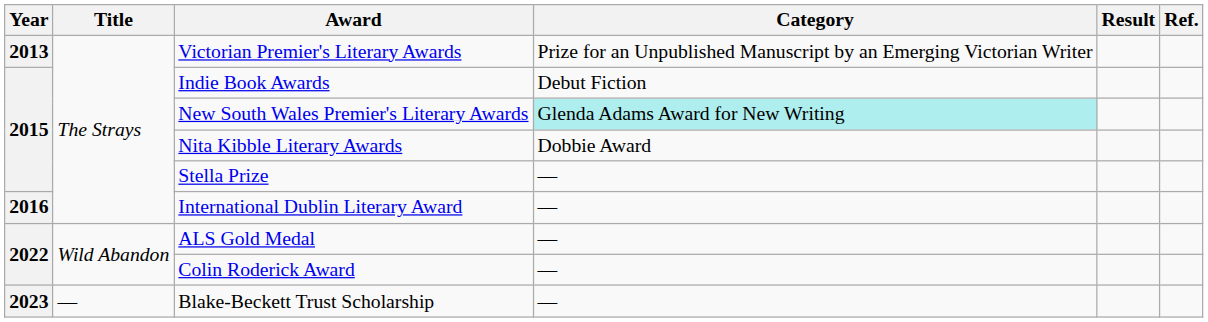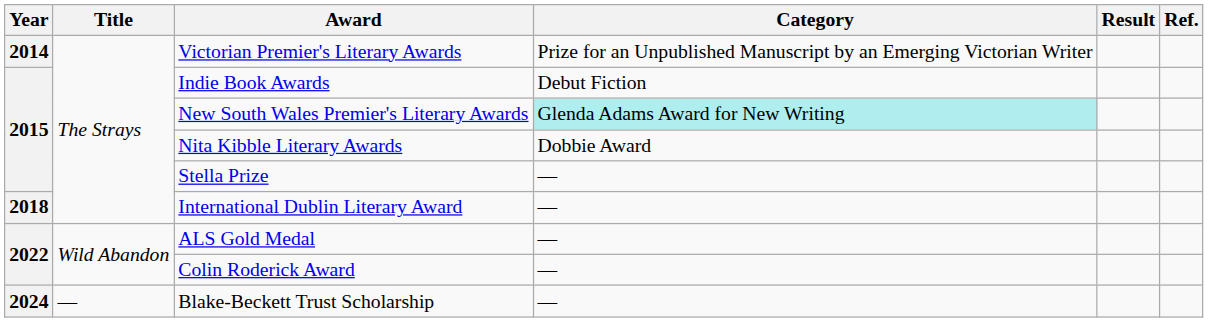Victorian Premier's Literary Awards | Year: 2013 -> 2014
International Dublin Literary Award | Year: 2016 -> 2018
Blake-Beckett Trust Scholarship | Year: 2023 -> 2024
